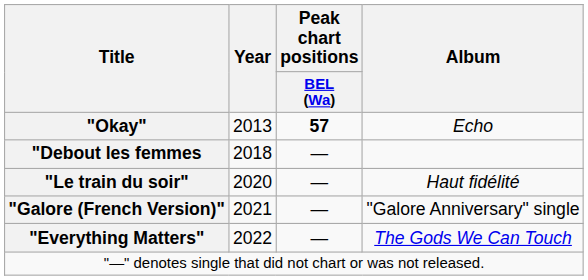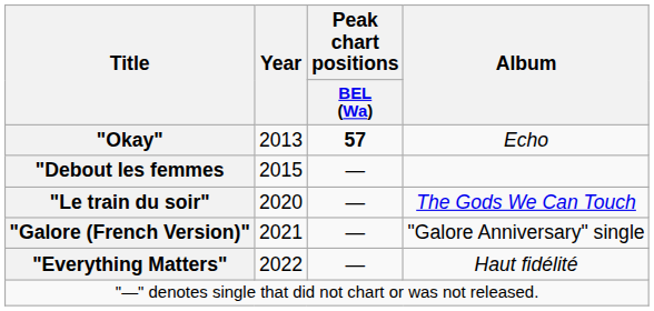"Debout les femmes | Year: 2018 -> 2015
"Le train du soir" | Album: Haut fidélité -> The Gods We Can Touch
"Everything Matters" | Album: The Gods We Can Touch -> Haut fidélité
